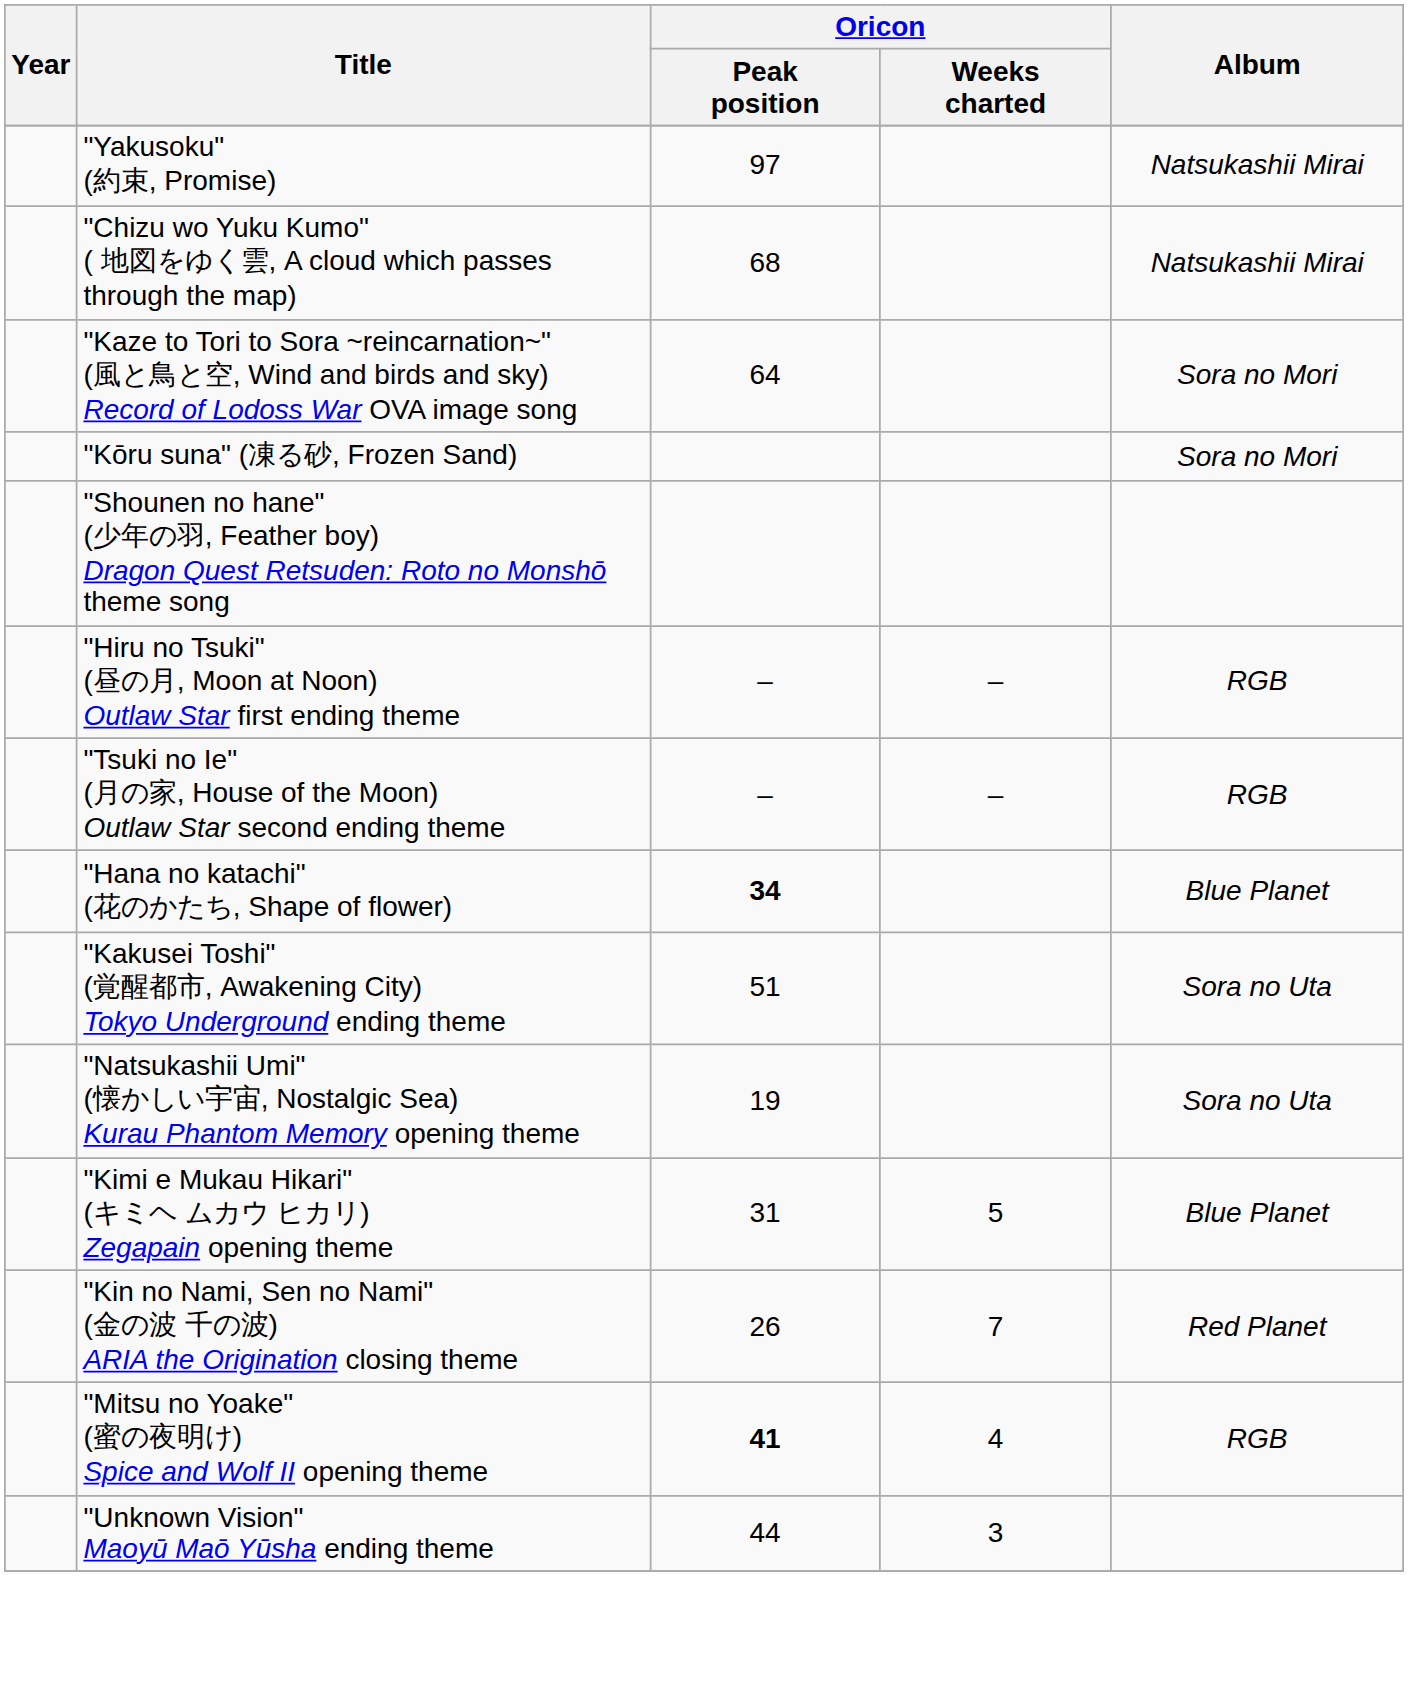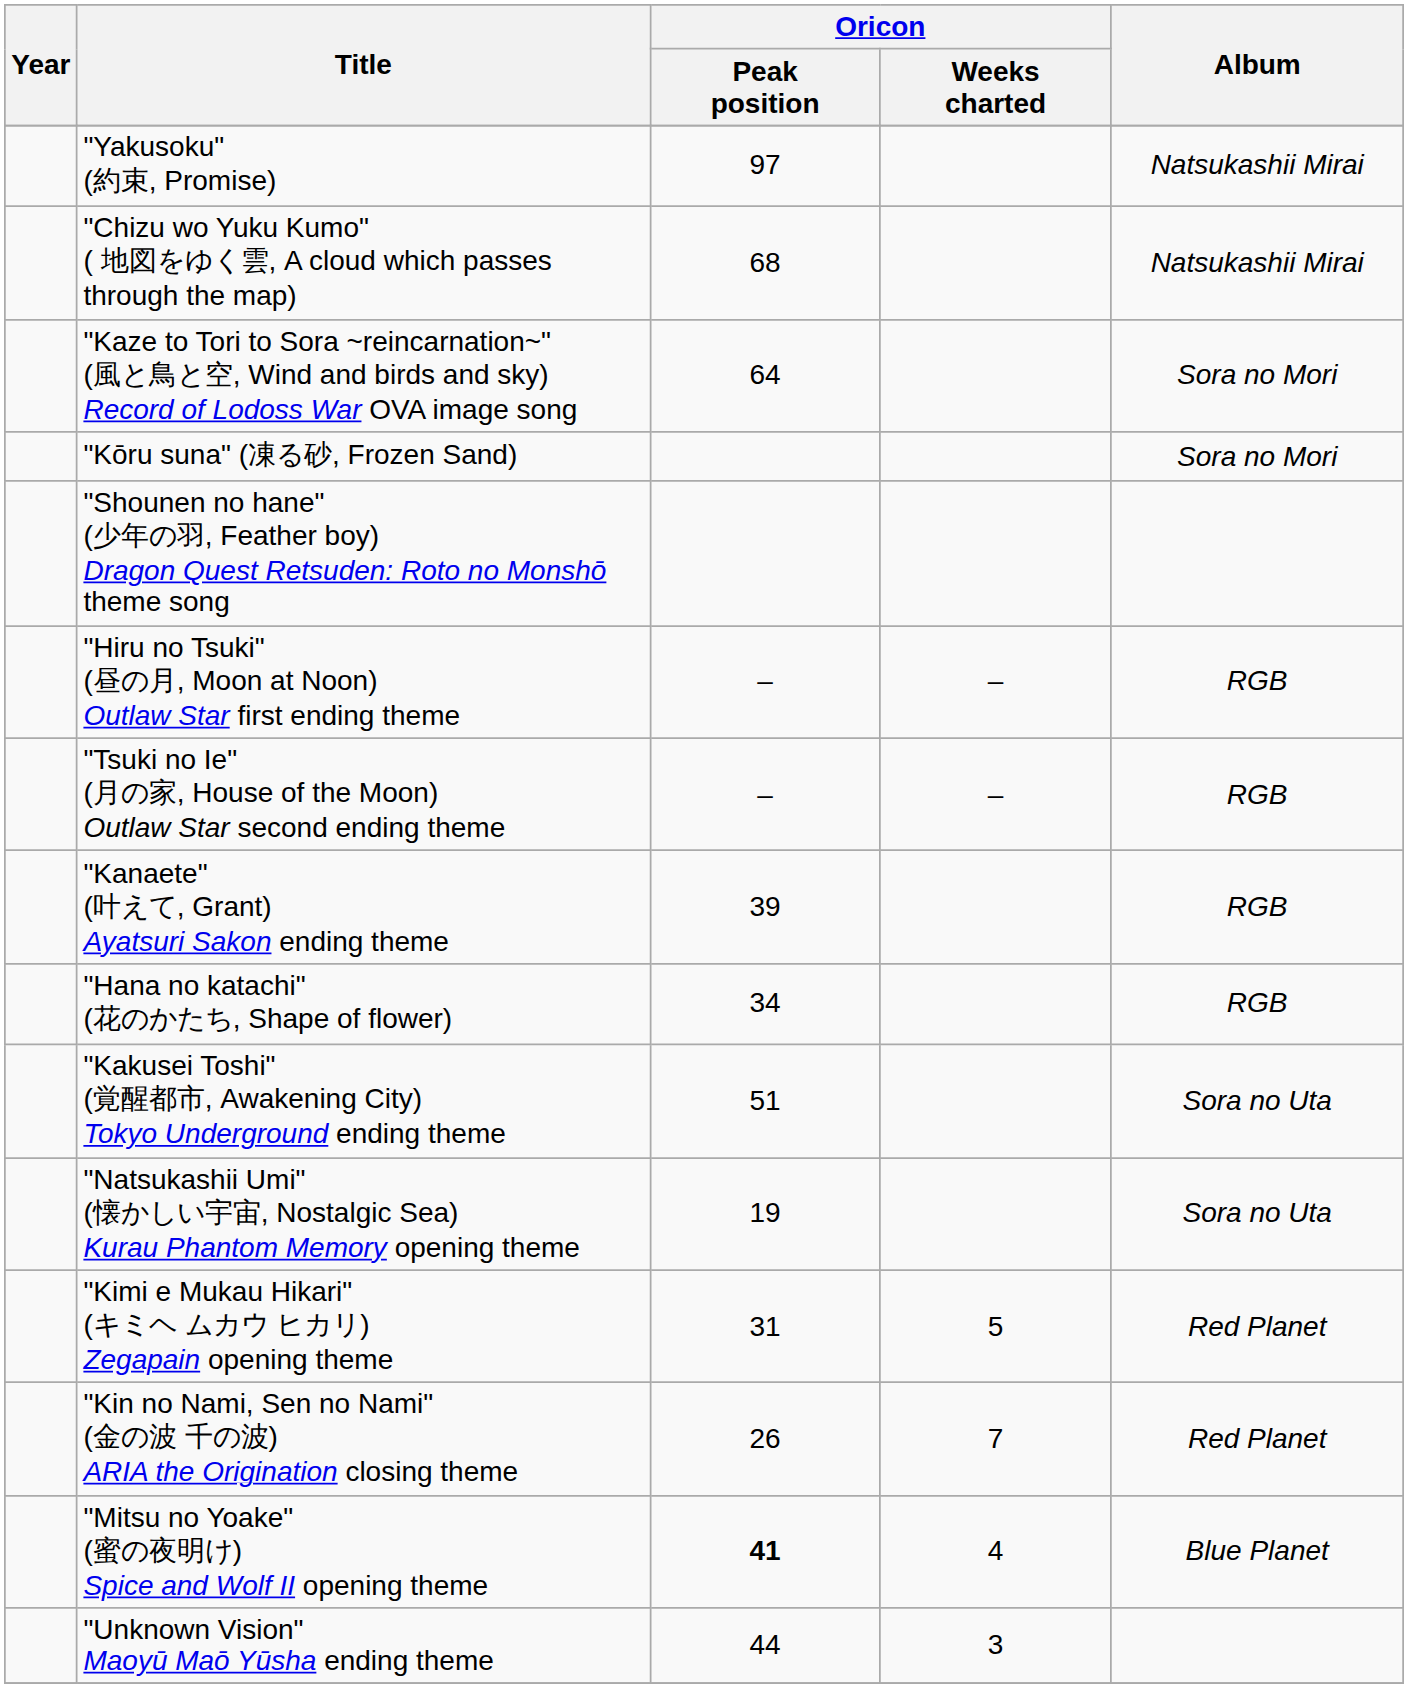+ row: "Kanaete" (叶えて, Grant) Ayatsuri Sakon ending theme | 39 | RGB
"Hana no katachi" (花のかたち, Shape of flower) | Oricon / Peak position: bold -> normal
"Hana no katachi" (花のかたち, Shape of flower) | Album: Blue Planet -> RGB
"Kimi e Mukau Hikari" (キミヘ ムカウ ヒカリ) Zegapain opening theme | Album: Blue Planet -> Red Planet
"Mitsu no Yoake" (蜜の夜明け) Spice and Wolf II opening theme | Album: RGB -> Blue Planet
